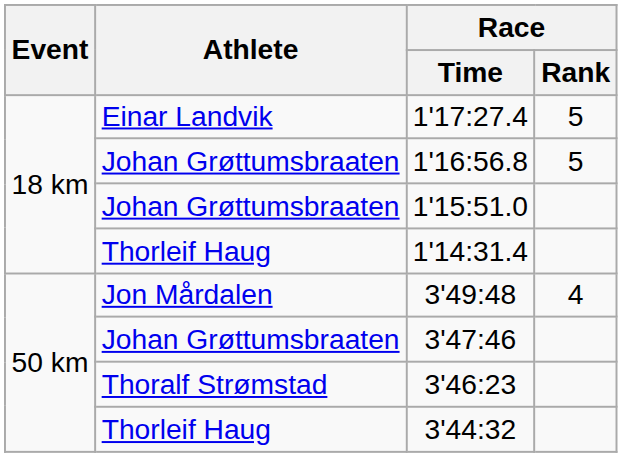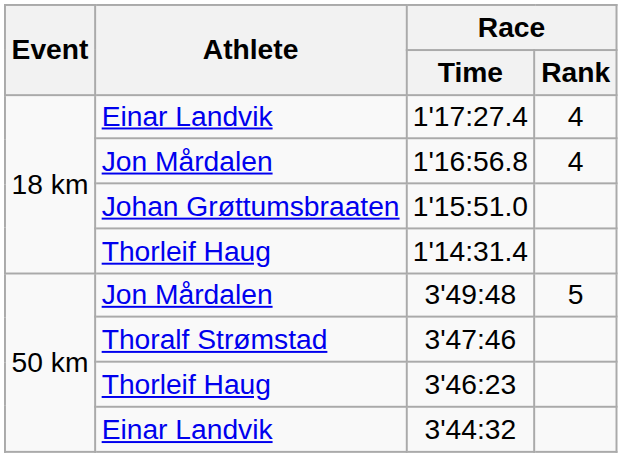1'17:27.4 | Race / Rank: 5 -> 4
1'16:56.8 | Athlete: Johan Grøttumsbraaten -> Jon Mårdalen
1'16:56.8 | Race / Rank: 5 -> 4
3'49:48 | Race / Rank: 4 -> 5
3'47:46 | Athlete: Johan Grøttumsbraaten -> Thoralf Strømstad
3'46:23 | Athlete: Thoralf Strømstad -> Thorleif Haug
3'44:32 | Athlete: Thorleif Haug -> Einar Landvik
